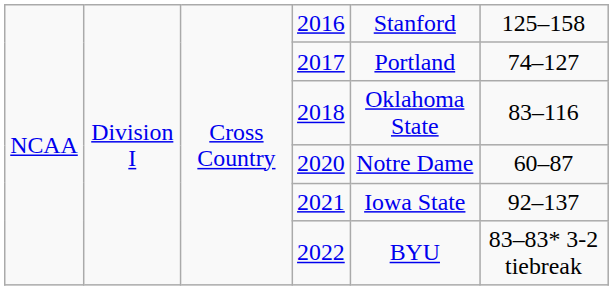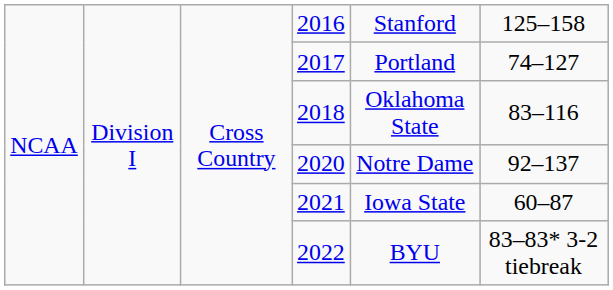2020 | column 6: 60–87 -> 92–137
2021 | column 6: 92–137 -> 60–87
